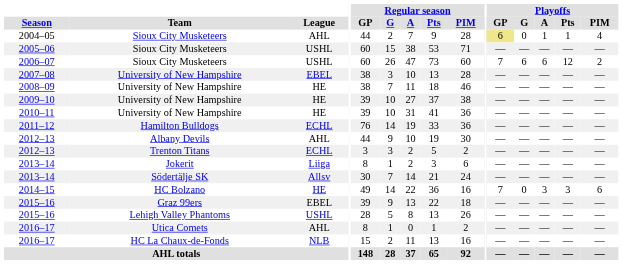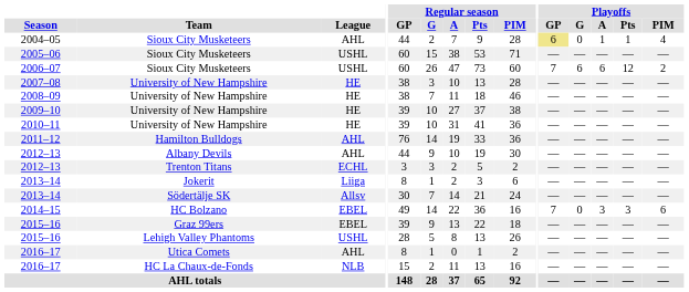2007–08 | League: EBEL -> HE
2011–12 | League: ECHL -> AHL
2014–15 | League: HE -> EBEL
